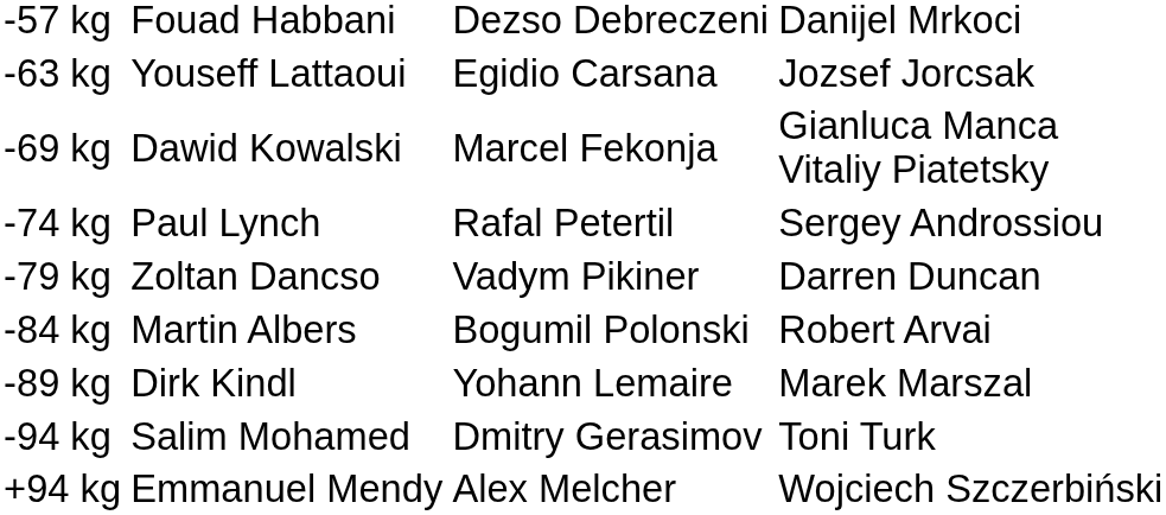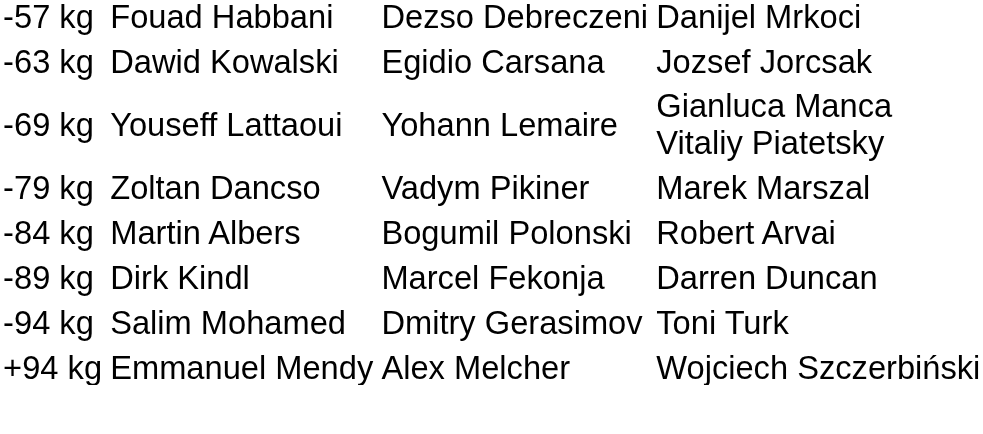-63 kg | column 2: Youseff Lattaoui -> Dawid Kowalski
-69 kg | column 2: Dawid Kowalski -> Youseff Lattaoui
-69 kg | column 3: Marcel Fekonja -> Yohann Lemaire
- row: -74 kg | Paul Lynch | Rafal Petertil | Sergey Androssiou
-79 kg | column 4: Darren Duncan -> Marek Marszal
-89 kg | column 3: Yohann Lemaire -> Marcel Fekonja
-89 kg | column 4: Marek Marszal -> Darren Duncan
